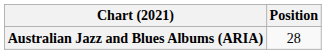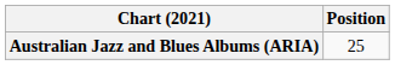Australian Jazz and Blues Albums (ARIA) | Position: 28 -> 25
